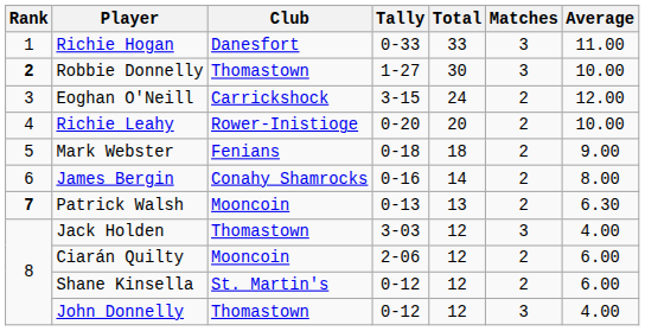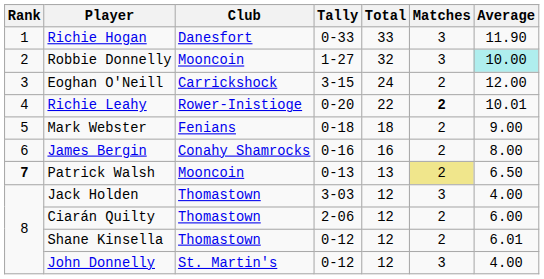Richie Hogan | Average: 11.00 -> 11.90
Robbie Donnelly | Rank: bold -> normal
Robbie Donnelly | Club: Thomastown -> Mooncoin
Robbie Donnelly | Total: 30 -> 32
Robbie Donnelly | Average: no background -> paleturquoise background
Richie Leahy | Total: 20 -> 22
Richie Leahy | Matches: normal -> bold
Richie Leahy | Average: 10.00 -> 10.01
James Bergin | Total: 14 -> 16
Patrick Walsh | Matches: no background -> khaki background
Patrick Walsh | Average: 6.30 -> 6.50
Ciarán Quilty | Club: Mooncoin -> Thomastown
Shane Kinsella | Club: St. Martin's -> Thomastown
Shane Kinsella | Average: 6.00 -> 6.01
John Donnelly | Club: Thomastown -> St. Martin's
